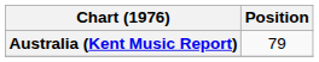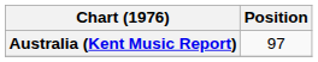Australia (Kent Music Report) | Position: 79 -> 97
